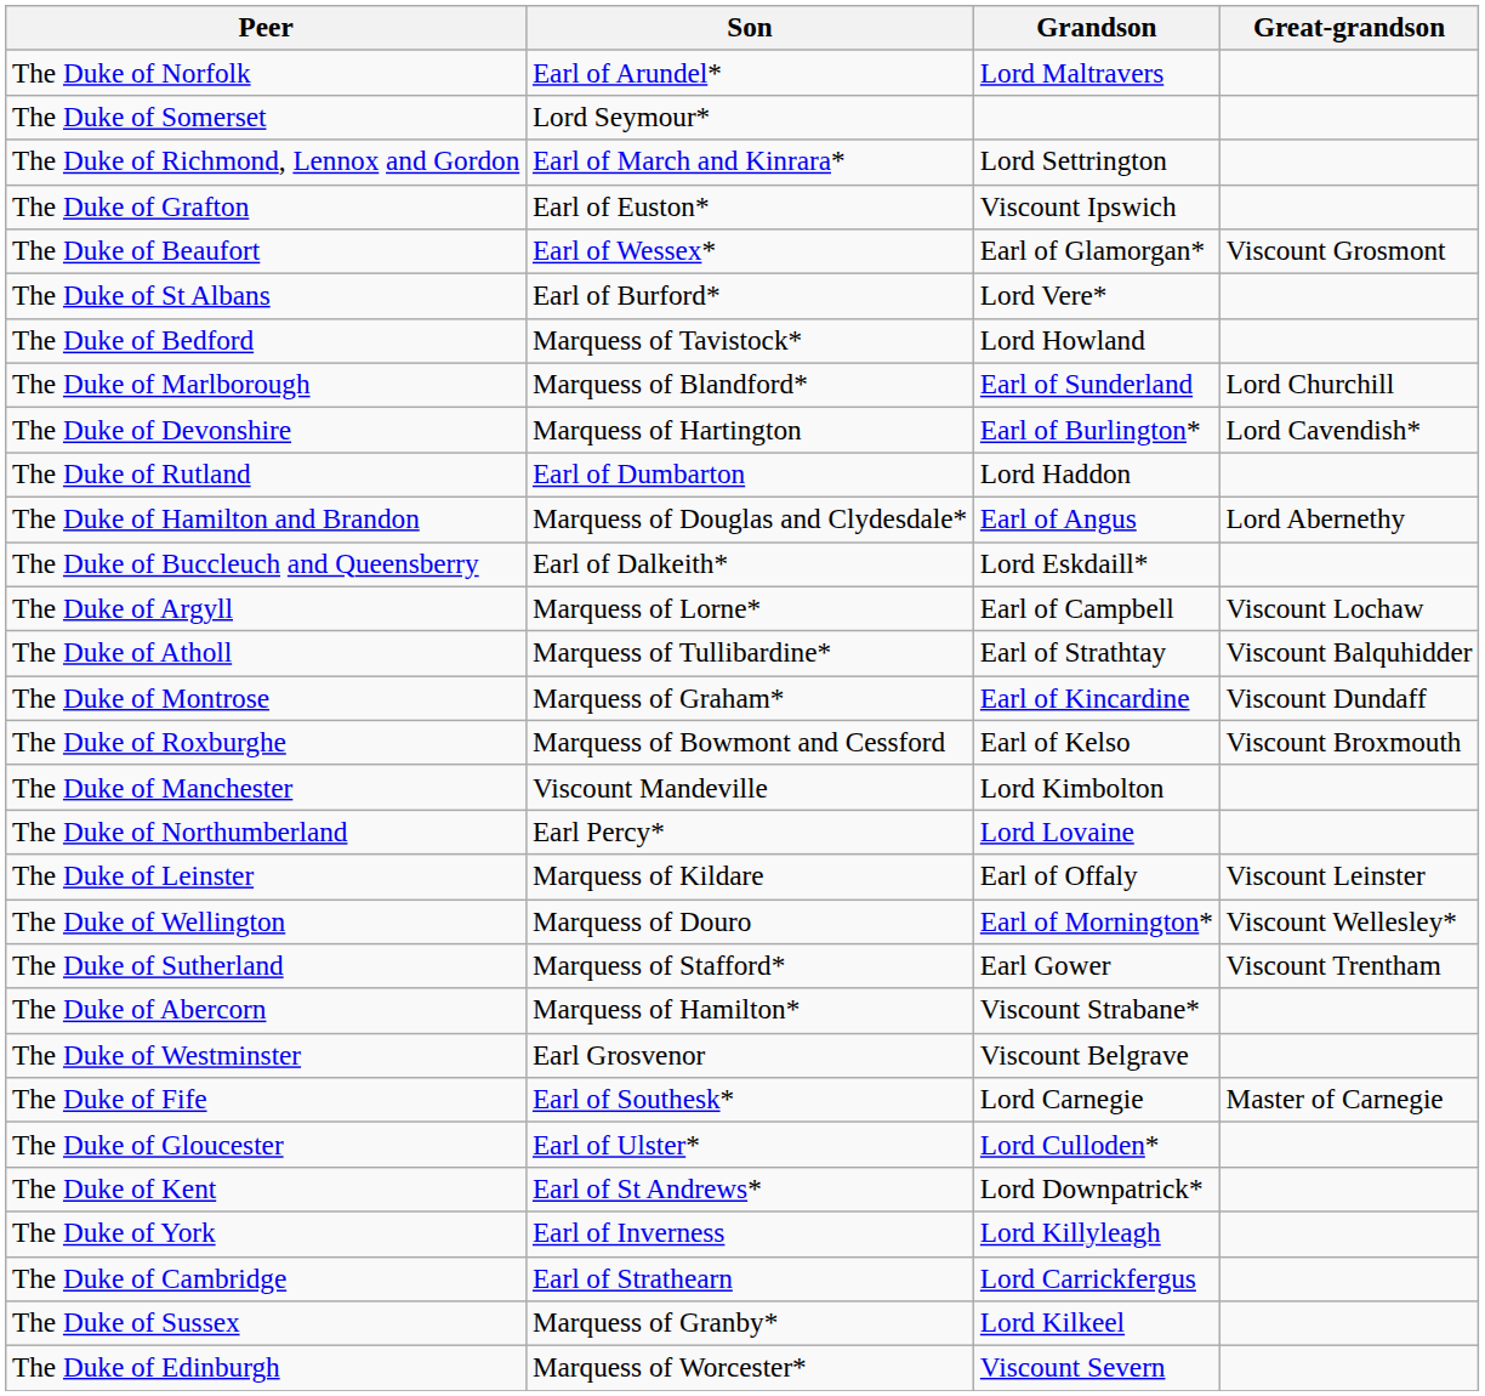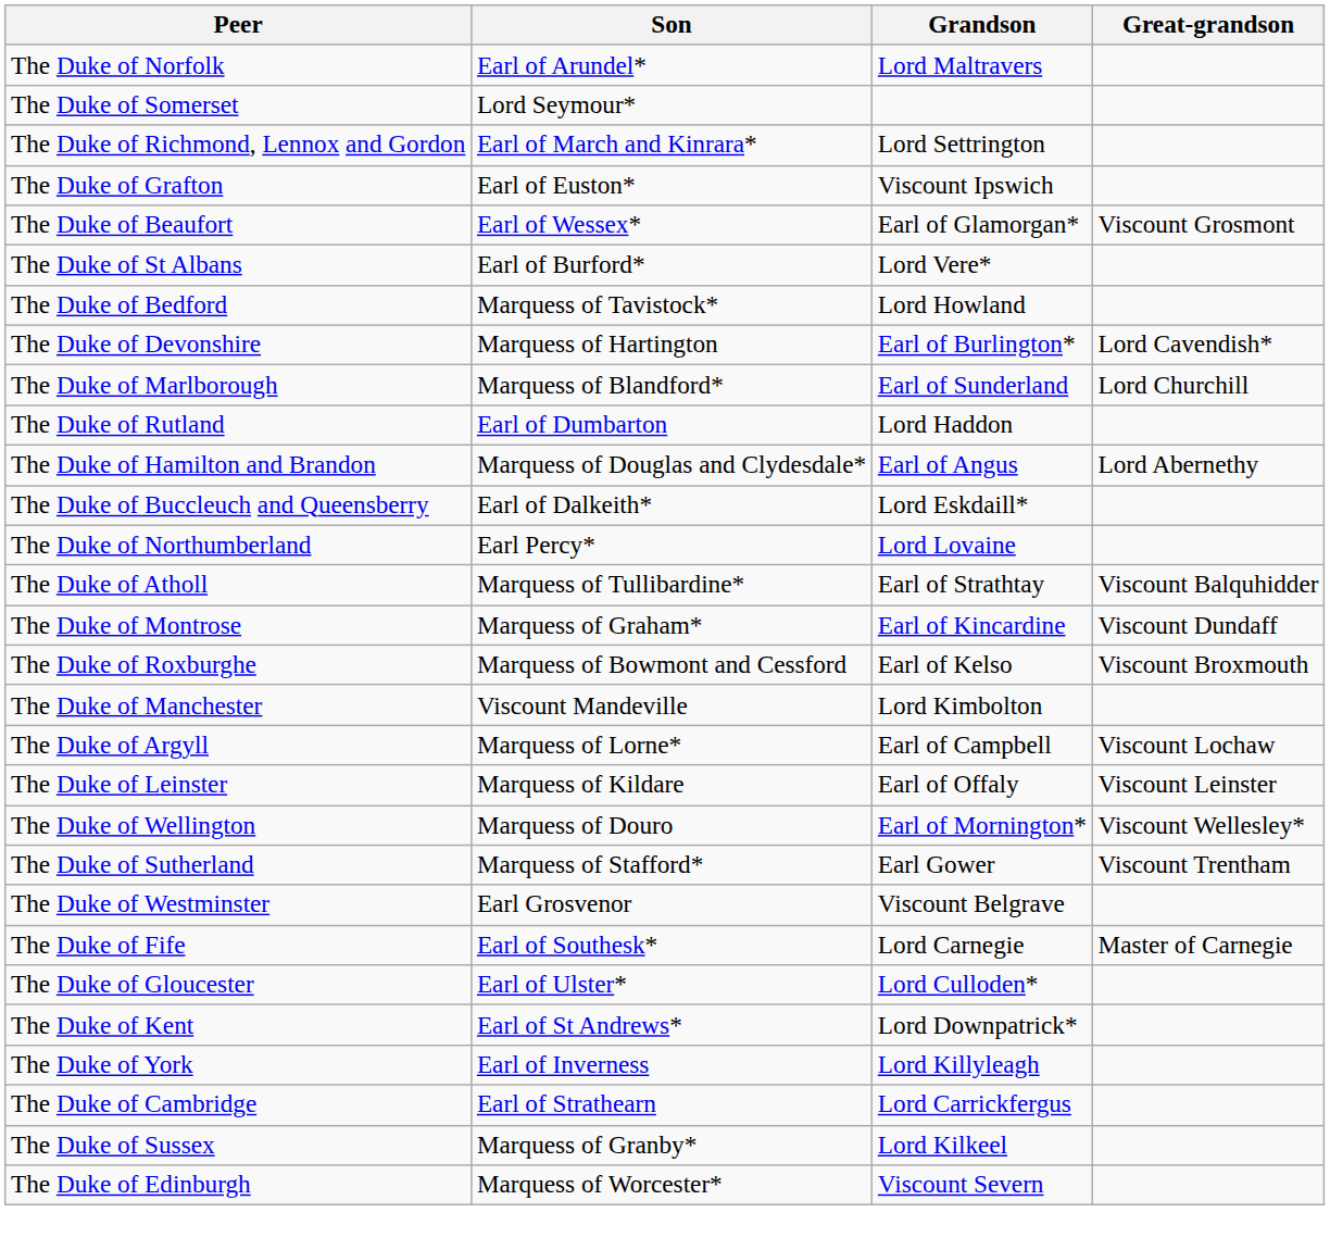rows swapped: The Duke of Devonshire <-> The Duke of Marlborough
rows swapped: The Duke of Argyll <-> The Duke of Northumberland
- row: The Duke of Abercorn | Marquess of Hamilton* | Viscount Strabane*
